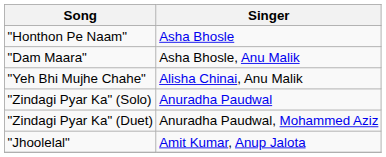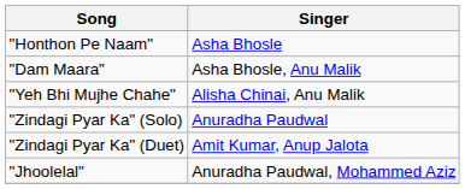"Zindagi Pyar Ka" (Duet) | Singer: Anuradha Paudwal, Mohammed Aziz -> Amit Kumar, Anup Jalota
"Jhoolelal" | Singer: Amit Kumar, Anup Jalota -> Anuradha Paudwal, Mohammed Aziz
